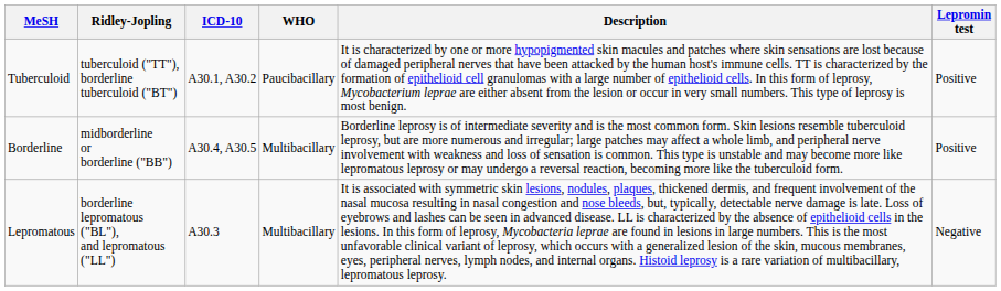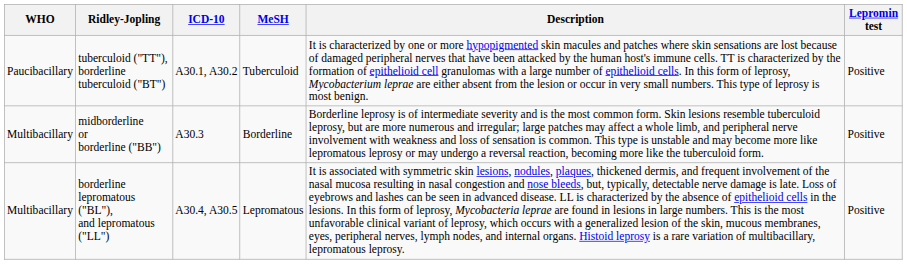columns swapped: WHO <-> MeSH
midborderline or borderline ("BB") | ICD-10: A30.4, A30.5 -> A30.3
borderline lepromatous ("BL"), and lepromatous ("LL") | ICD-10: A30.3 -> A30.4, A30.5
borderline lepromatous ("BL"), and lepromatous ("LL") | Lepromin test: Negative -> Positive
